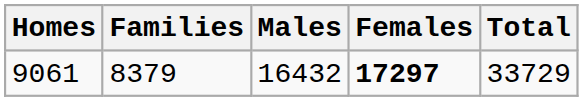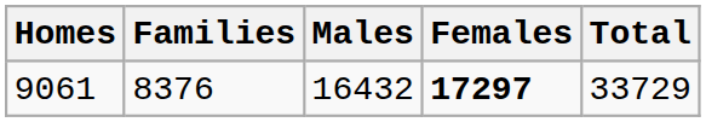9061 | Families: 8379 -> 8376
